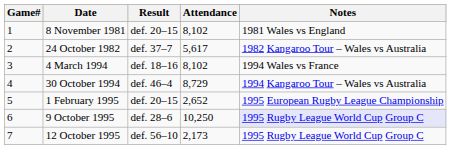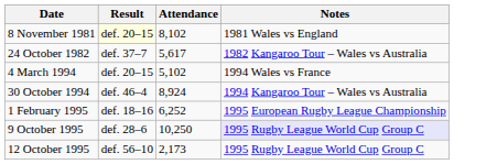- column: Game# | 1 | 2 | 3 | 4 | 5 | 6 | 7
8 November 1981 | Result: no background -> lightyellow background
4 March 1994 | Result: def. 18–16 -> def. 20–15
4 March 1994 | Attendance: 8,102 -> 5,102
30 October 1994 | Attendance: 8,729 -> 8,924
1 February 1995 | Result: def. 20–15 -> def. 18–16
1 February 1995 | Attendance: 2,652 -> 6,252
